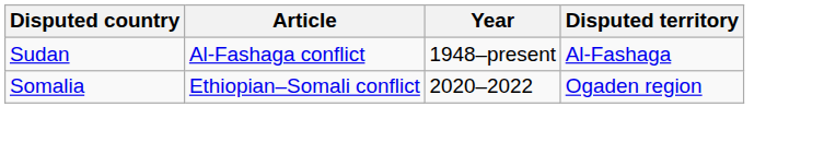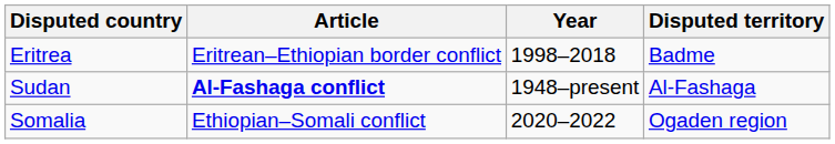+ row: Eritrea | Eritrean–Ethiopian border conflict | 1998–2018 | Badme
Sudan | Article: normal -> bold
